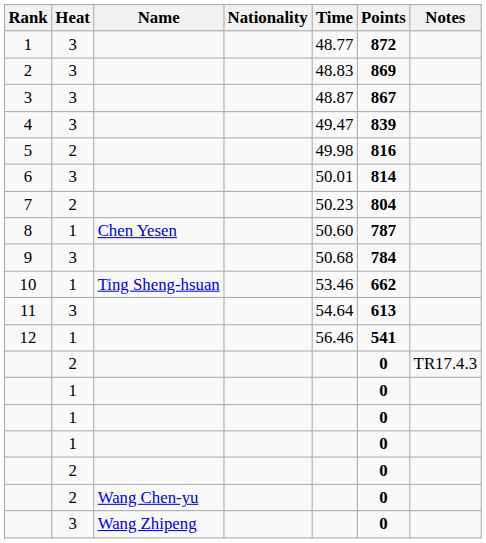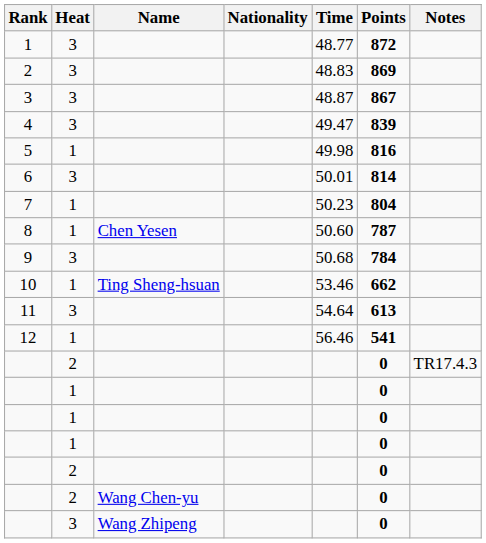5 | Heat: 2 -> 1
7 | Heat: 2 -> 1
